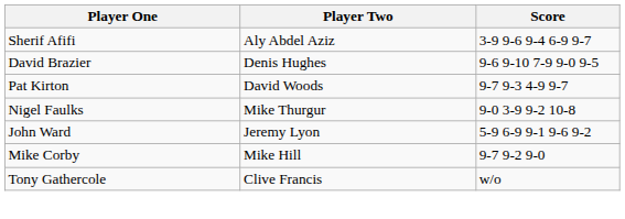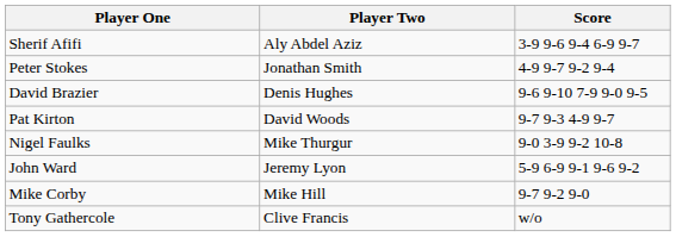+ row: Peter Stokes | Jonathan Smith | 4-9 9-7 9-2 9-4
